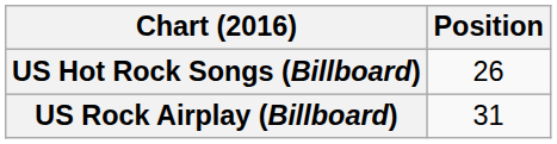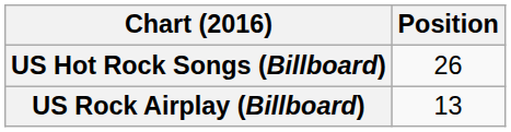US Rock Airplay (Billboard) | Position: 31 -> 13
